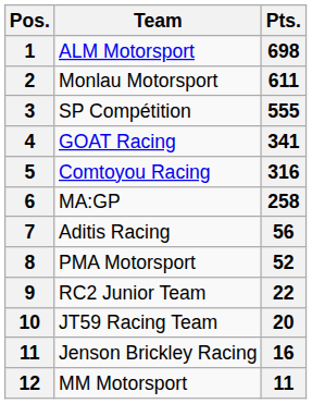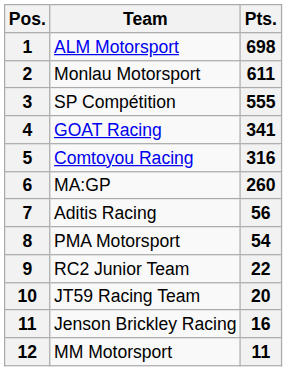MA:GP | Pts.: 258 -> 260
PMA Motorsport | Pts.: 52 -> 54
